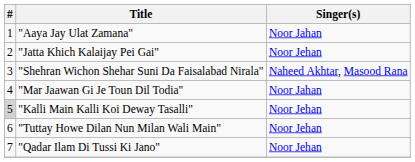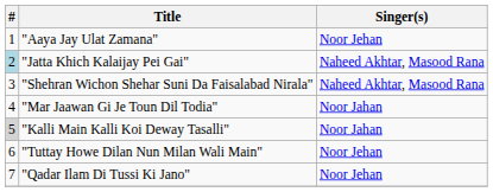"Aaya Jay Ulat Zamana" | Singer(s): Noor Jahan -> Noor Jehan
"Jatta Khich Kalaijay Pei Gai" | #: no background -> lightblue background
"Jatta Khich Kalaijay Pei Gai" | Singer(s): Noor Jehan -> Naheed Akhtar, Masood Rana
"Kalli Main Kalli Koi Deway Tasalli" | Singer(s): Noor Jehan -> Noor Jahan
